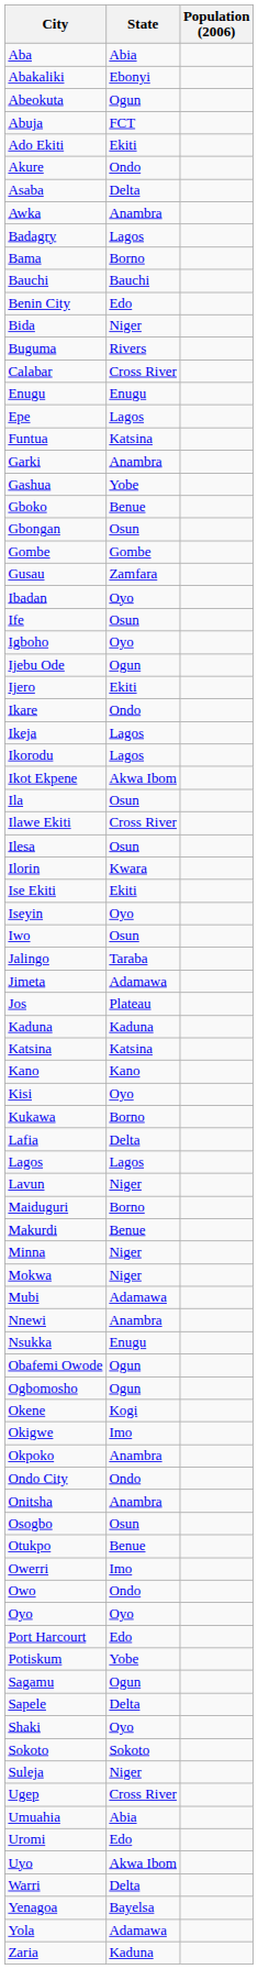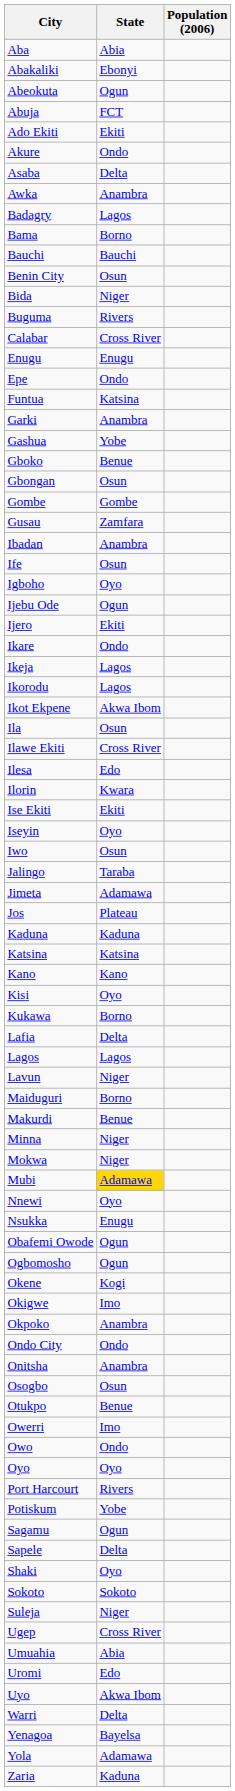Benin City | State: Edo -> Osun
Epe | State: Lagos -> Ondo
Ibadan | State: Oyo -> Anambra
Ilesa | State: Osun -> Edo
Mubi | State: no background -> gold background
Nnewi | State: Anambra -> Oyo
Port Harcourt | State: Edo -> Rivers
